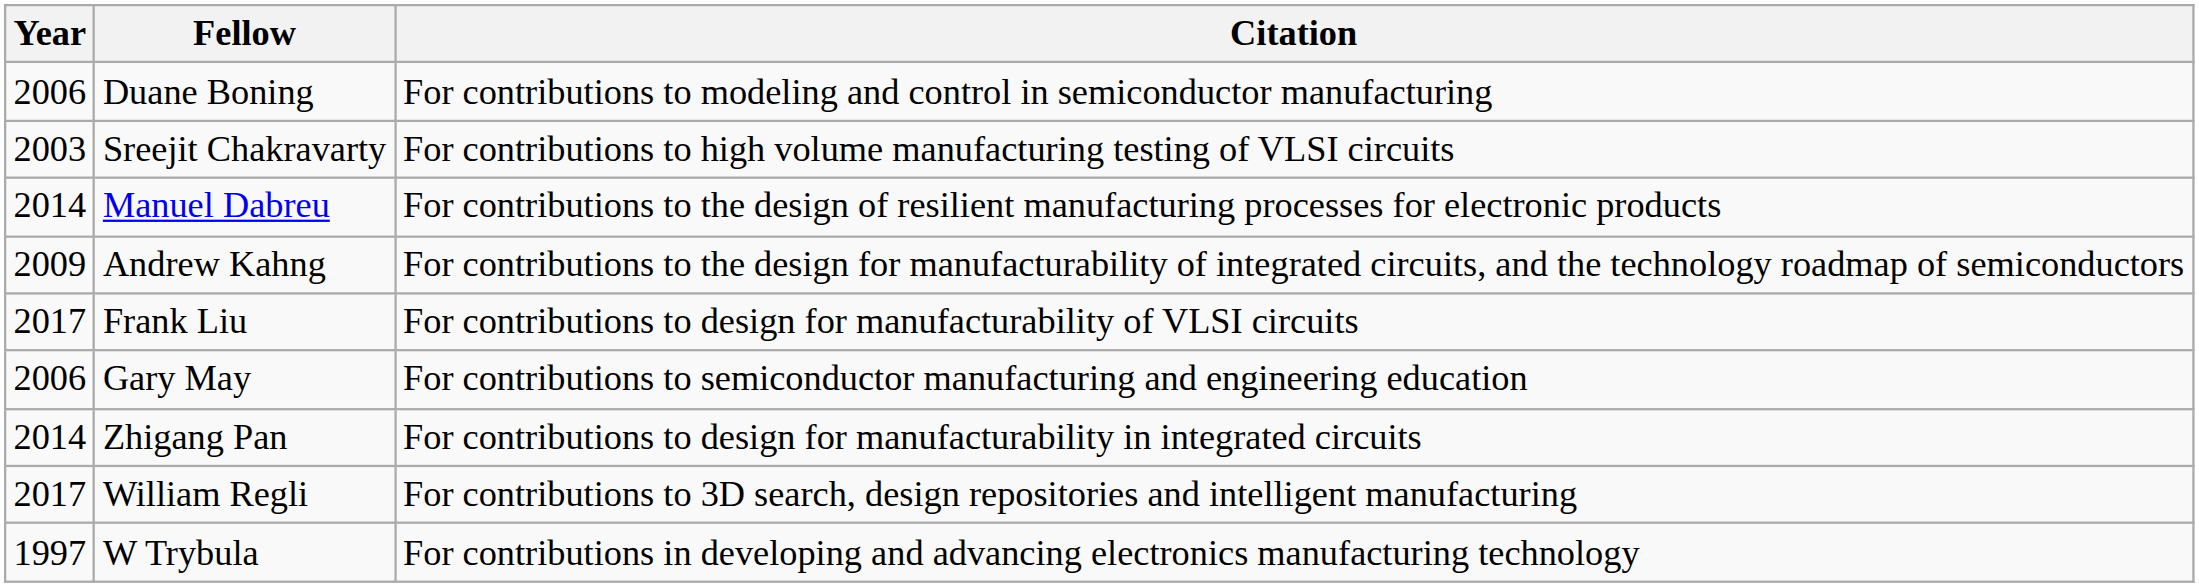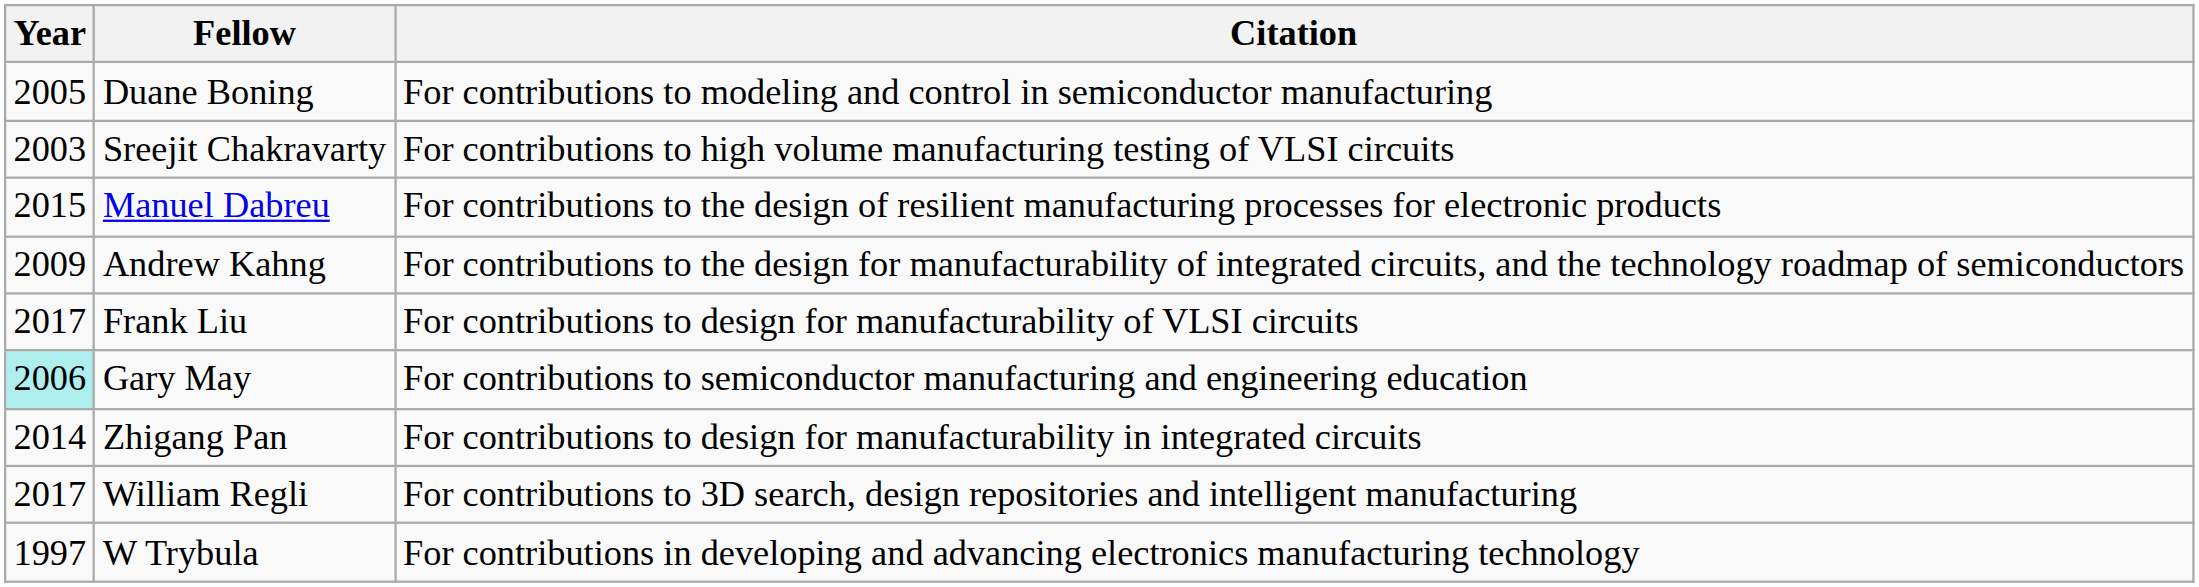Duane Boning | Year: 2006 -> 2005
Manuel Dabreu | Year: 2014 -> 2015
Gary May | Year: no background -> paleturquoise background
